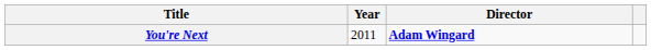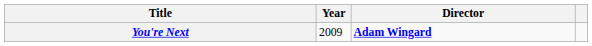You're Next | Year: 2011 -> 2009
